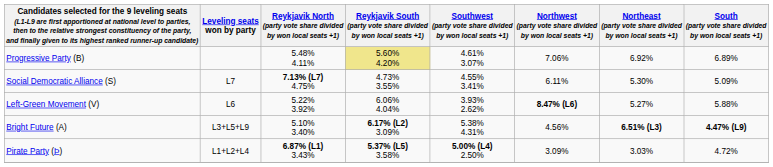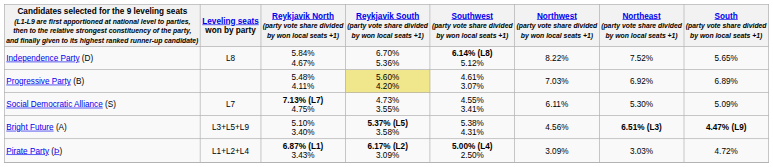+ row: Independence Party (D) | L8 | 5.84% 4.67% | 6.70% 5.36% | 6.14% (L8) 5.12% | 8.22% | 7.52% | 5.65%
Progressive Party (B) | Northwest (party vote share divided by won local seats +1): 7.06% -> 7.03%
- row: Left-Green Movement (V) | L6 | 5.22% 3.92% | 6.06% 4.04% | 3.93% 2.62% | 8.47% (L6) | 5.27% | 5.88%
Bright Future (A) | column 4: 6.17% (L2) 3.09% -> 5.37% (L5) 3.58%
Pirate Party (Þ) | column 4: 5.37% (L5) 3.58% -> 6.17% (L2) 3.09%
